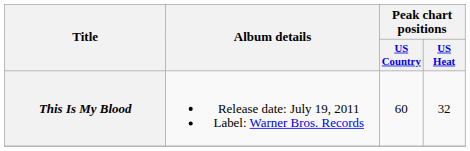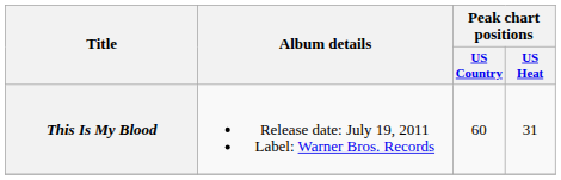This Is My Blood | Peak chart positions / US Heat: 32 -> 31
